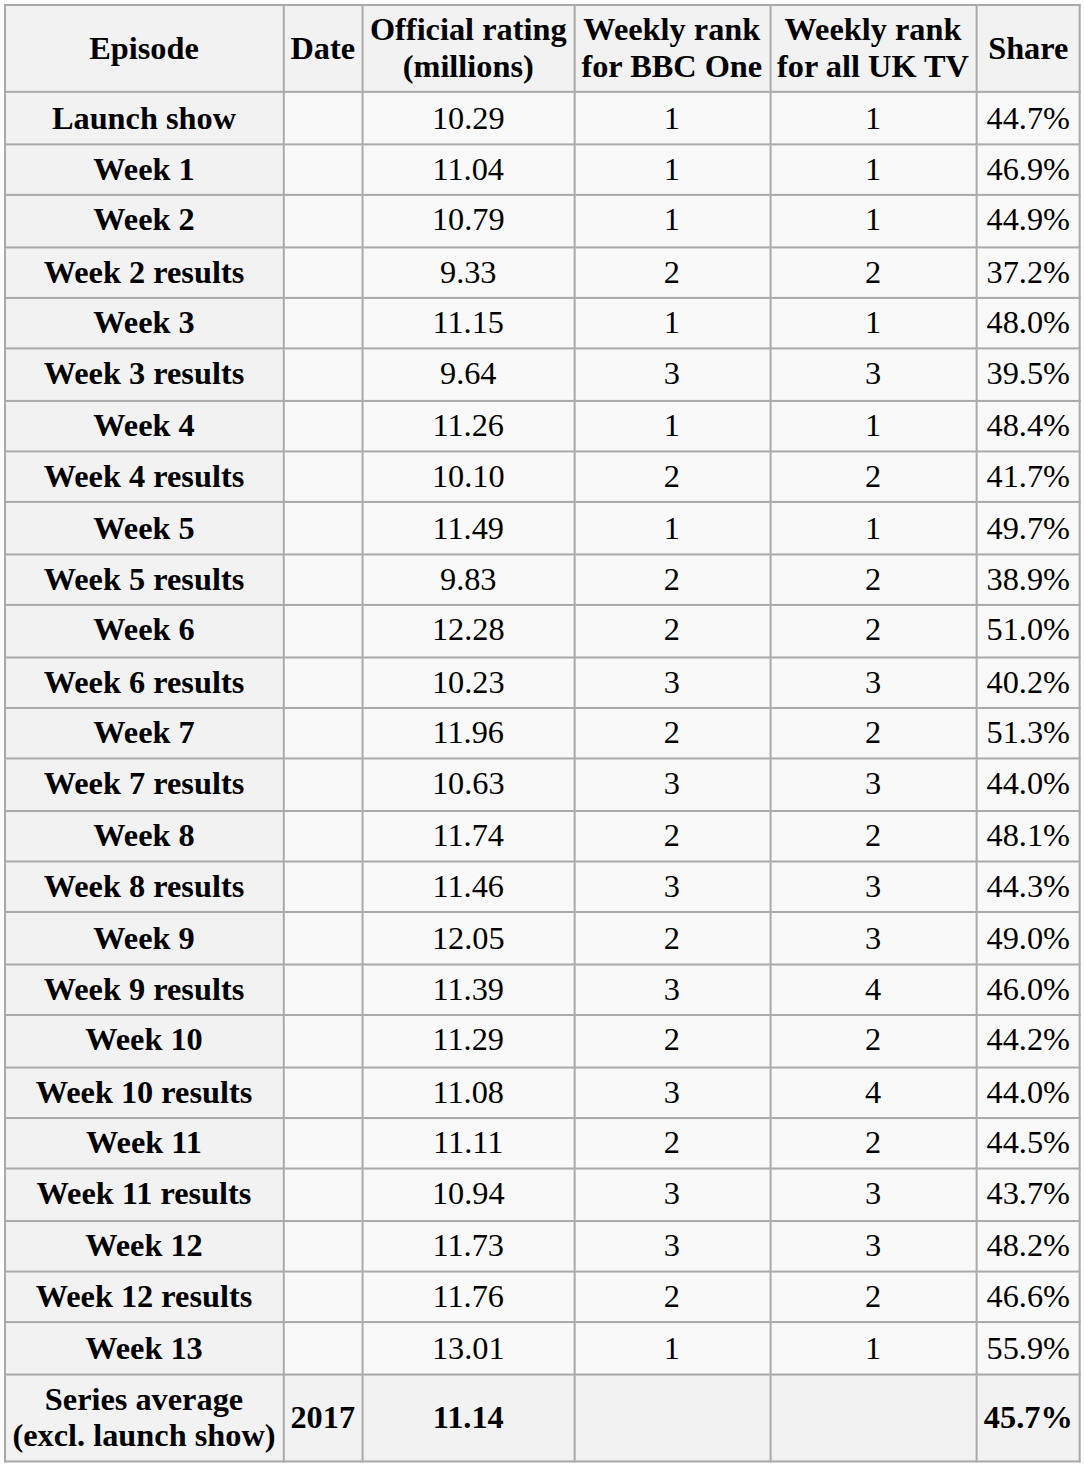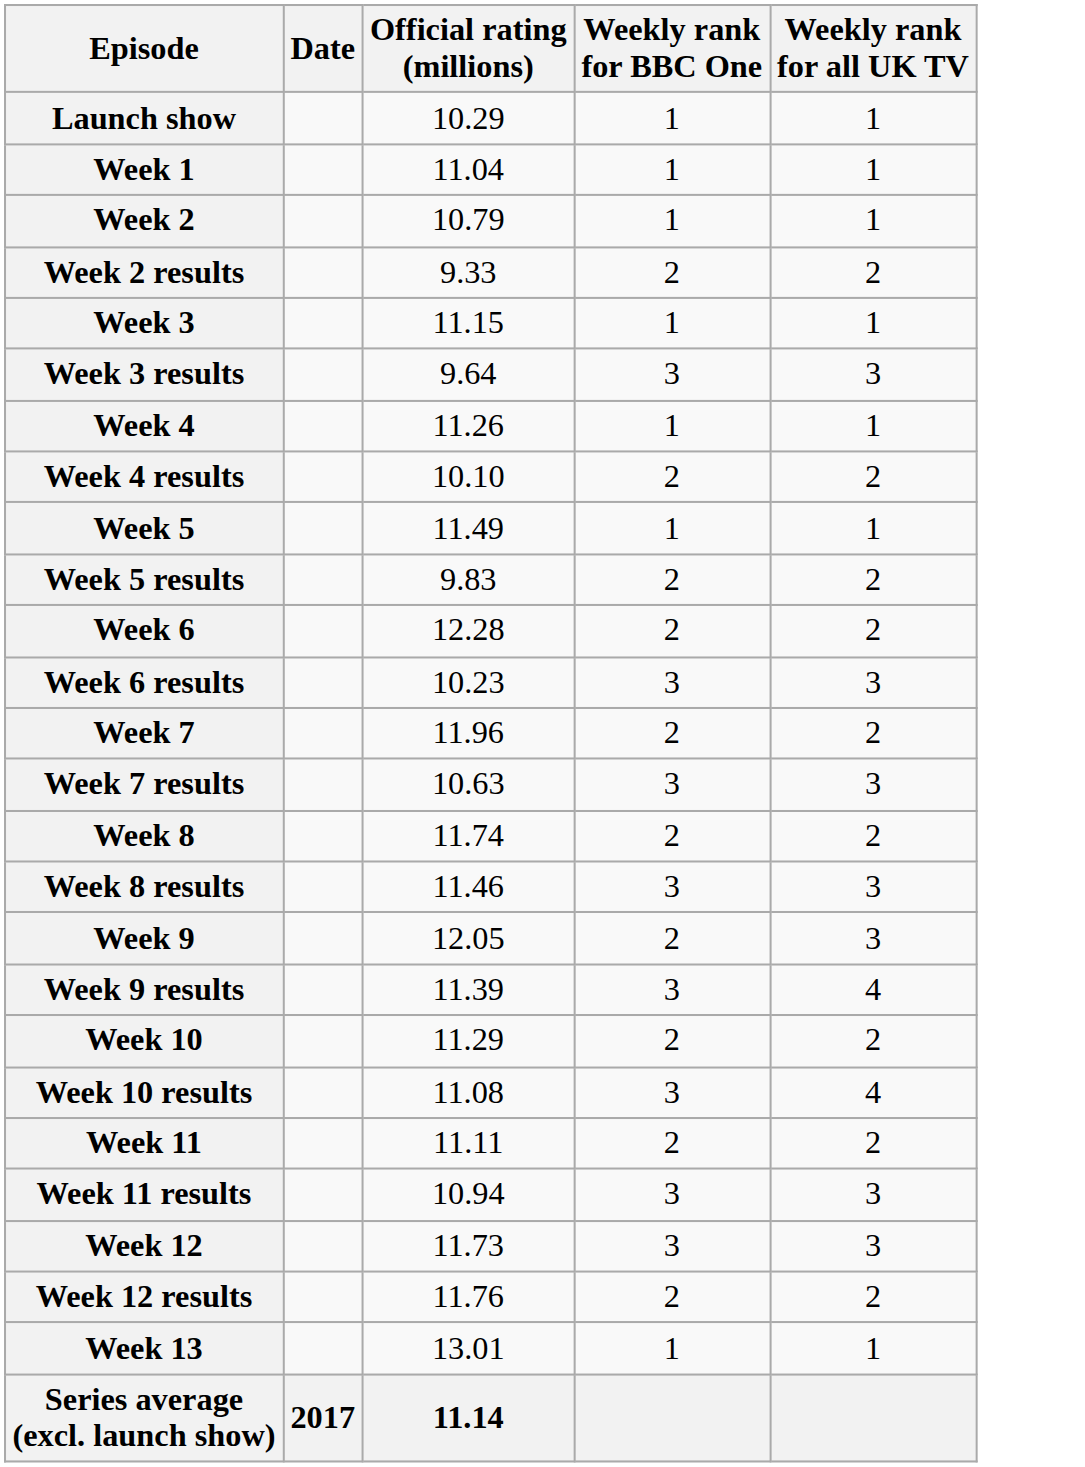- column: Share | 44.7% | 46.9% | 44.9% | 37.2% | 48.0% | 39.5% | 48.4% | 41.7% | 49.7% | 38.9% | 51.0% | 40.2% | 51.3% | 44.0% | 48.1% | 44.3% | 49.0% | 46.0% | 44.2% | 44.0% | 44.5% | 43.7% | 48.2% | 46.6% | 55.9% | 45.7%
